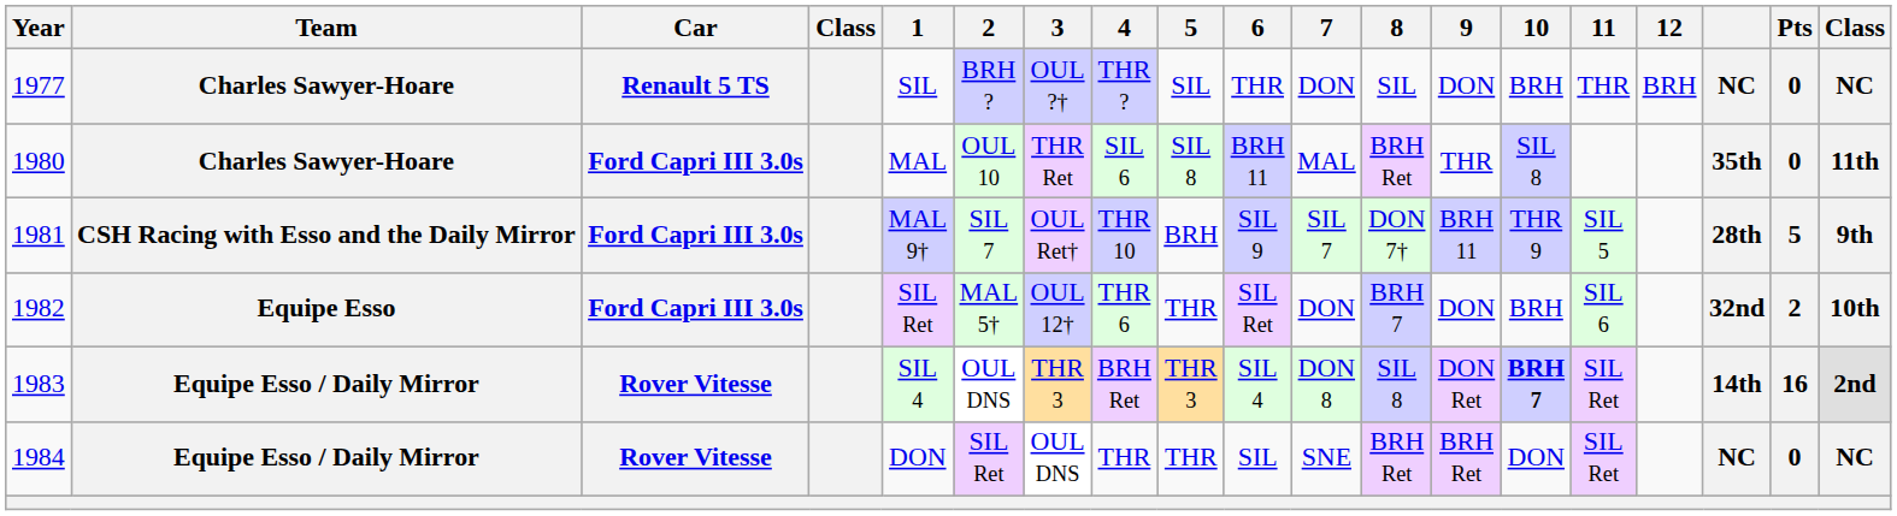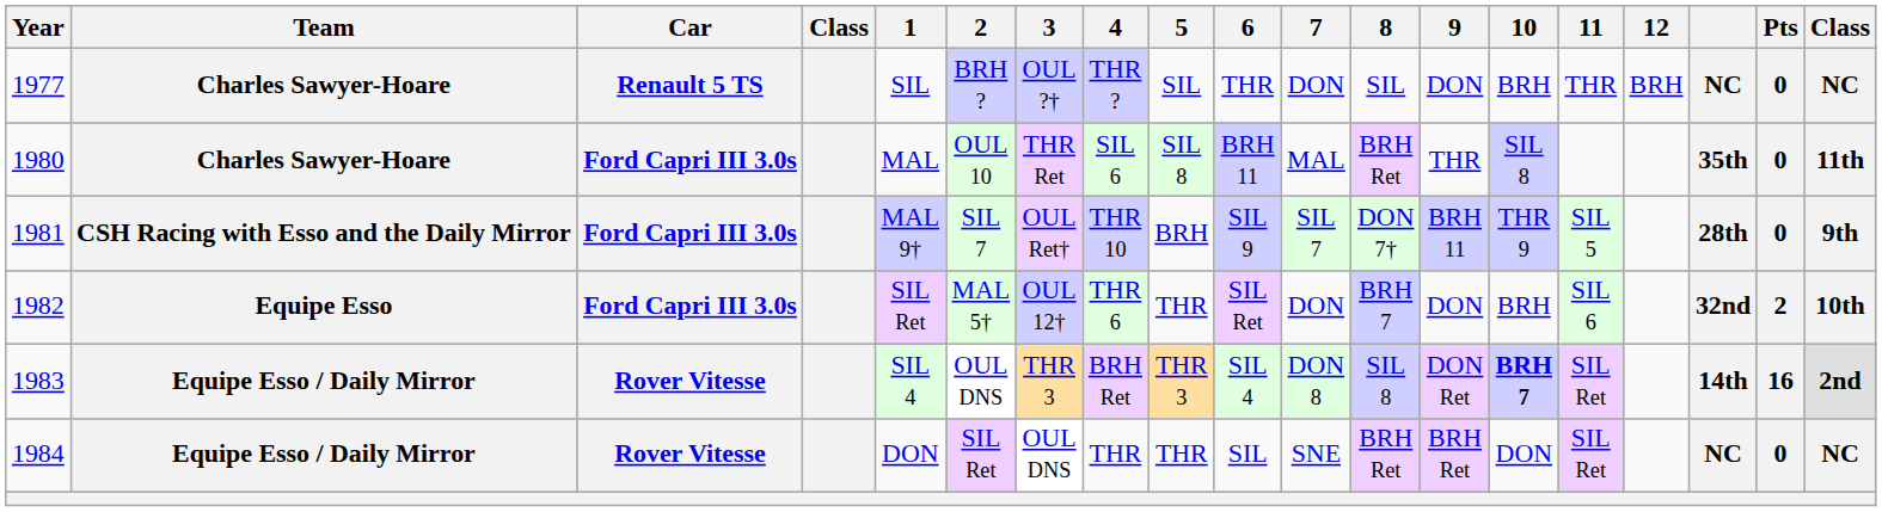1981 | Pts: 5 -> 0
